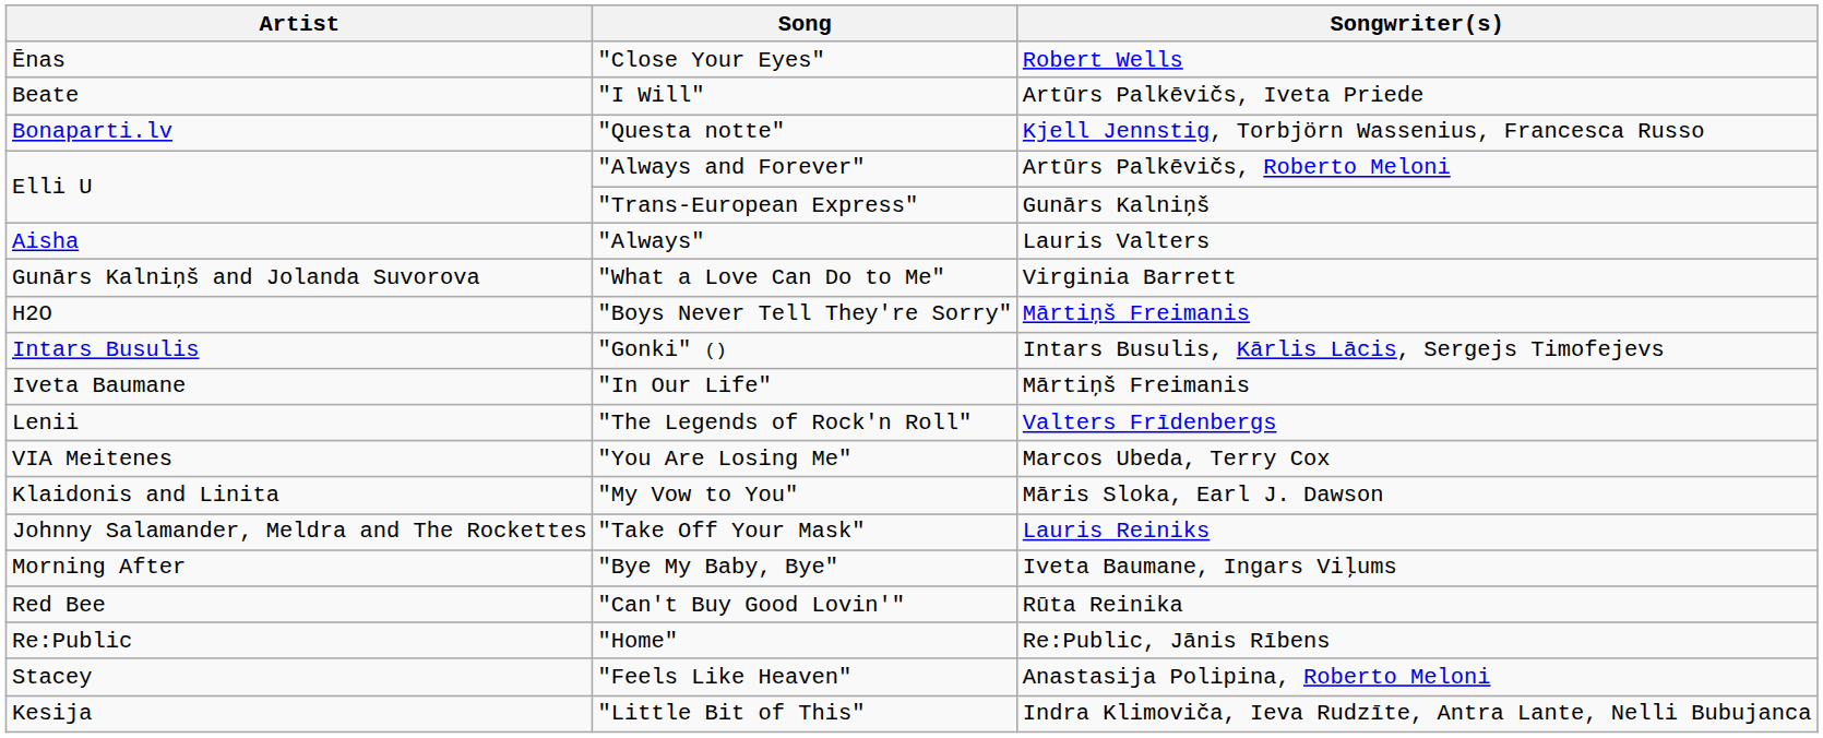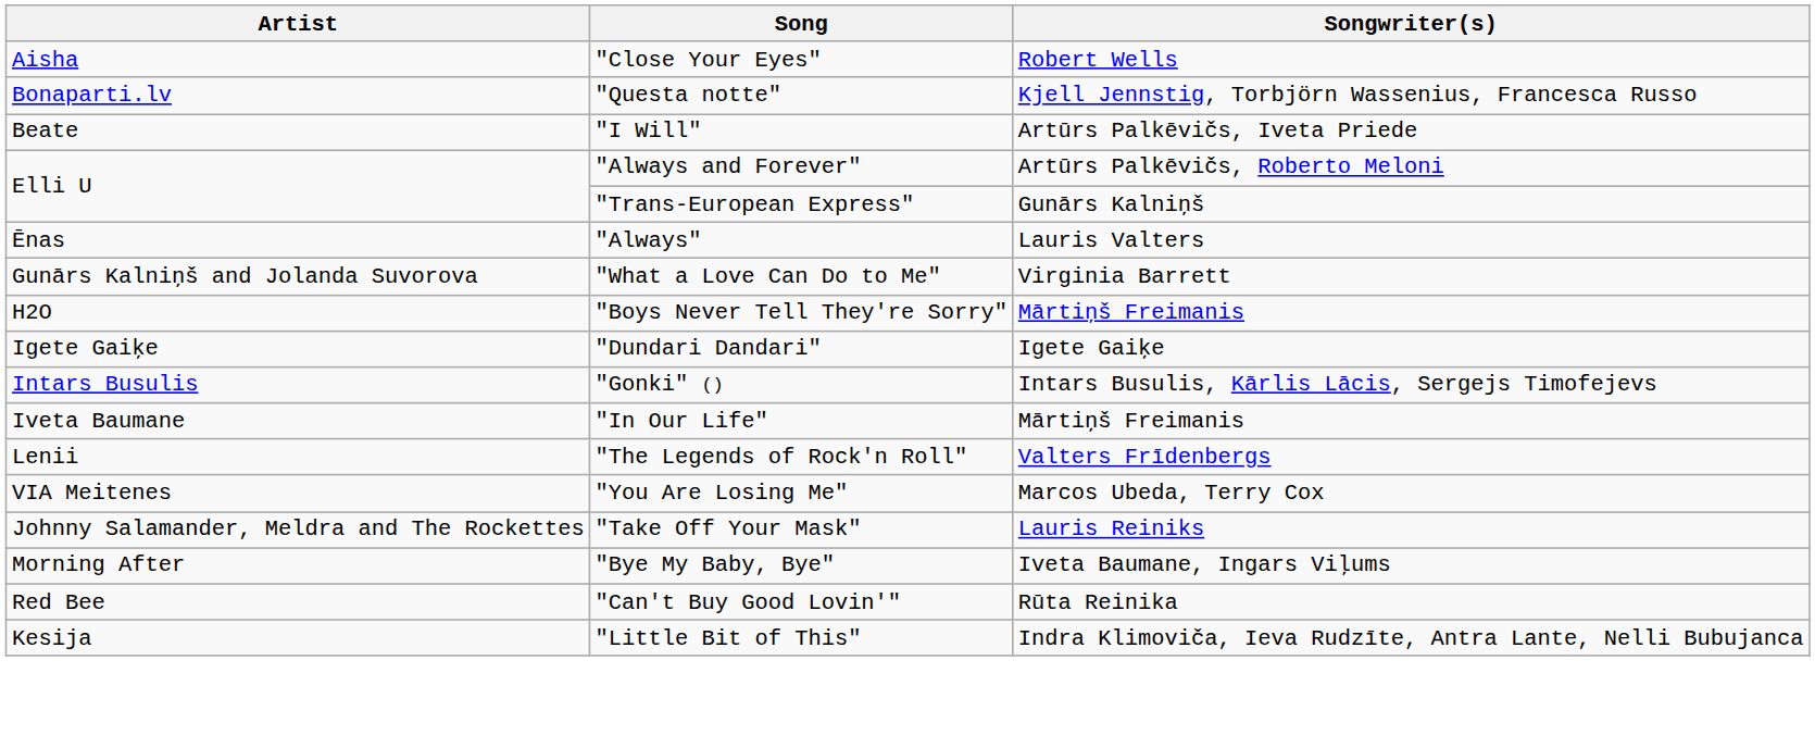"Close Your Eyes" | Artist: Ēnas -> Aisha
rows swapped: "I Will" <-> "Questa notte"
"Always" | Artist: Aisha -> Ēnas
+ row: Igete Gaiķe | "Dundari Dandari" | Igete Gaiķe
- row: Klaidonis and Linita | "My Vow to You" | Māris Sloka, Earl J. Dawson
- row: Re:Public | "Home" | Re:Public, Jānis Rībens
- row: Stacey | "Feels Like Heaven" | Anastasija Polipina, Roberto Meloni
